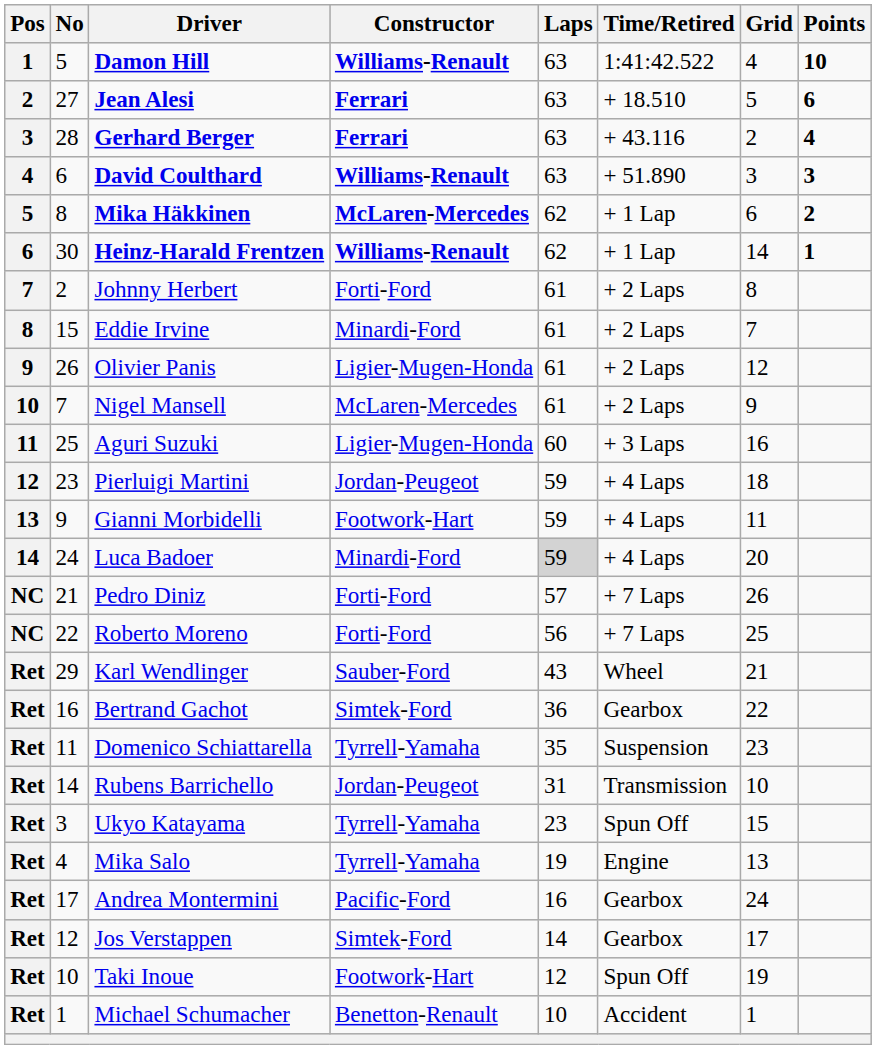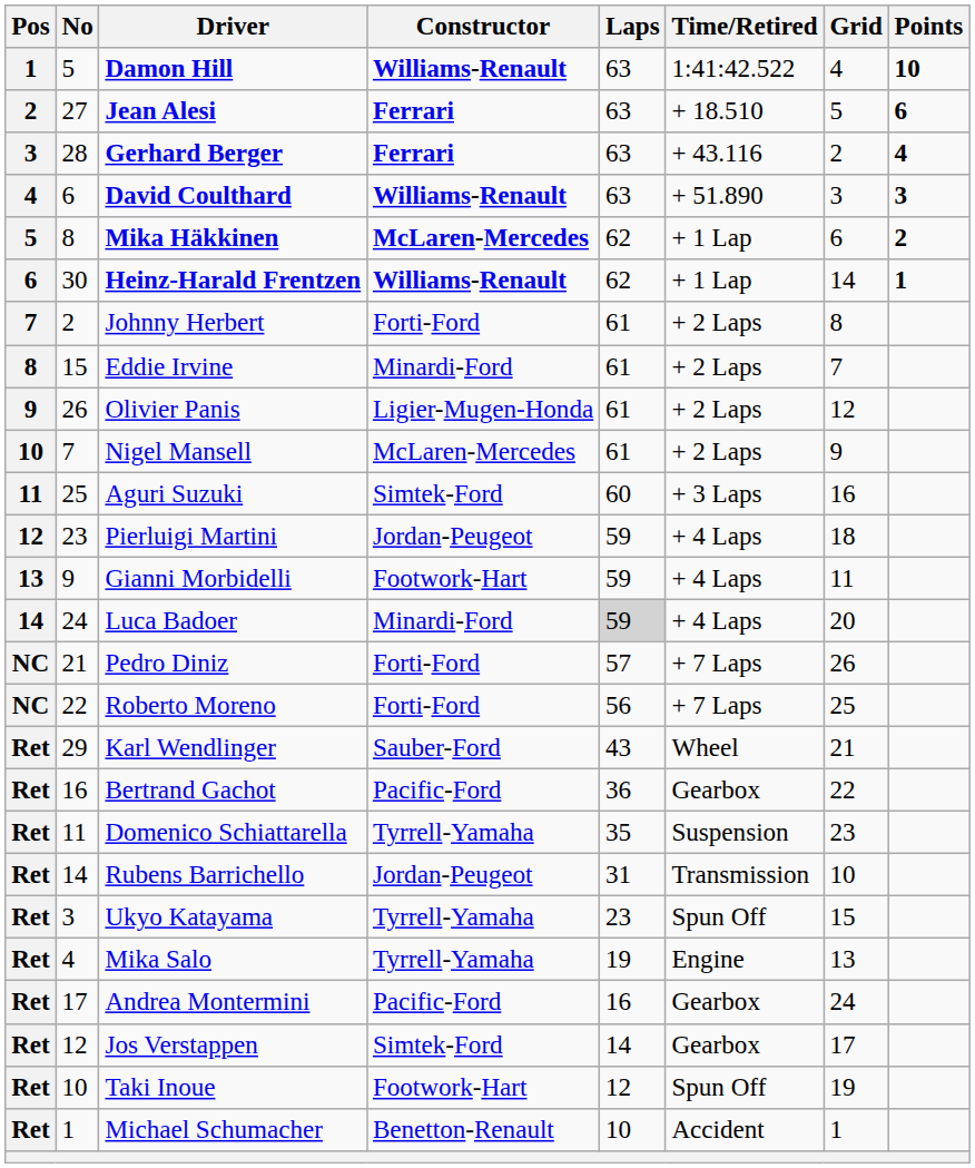Aguri Suzuki | Constructor: Ligier-Mugen-Honda -> Simtek-Ford
Bertrand Gachot | Constructor: Simtek-Ford -> Pacific-Ford
